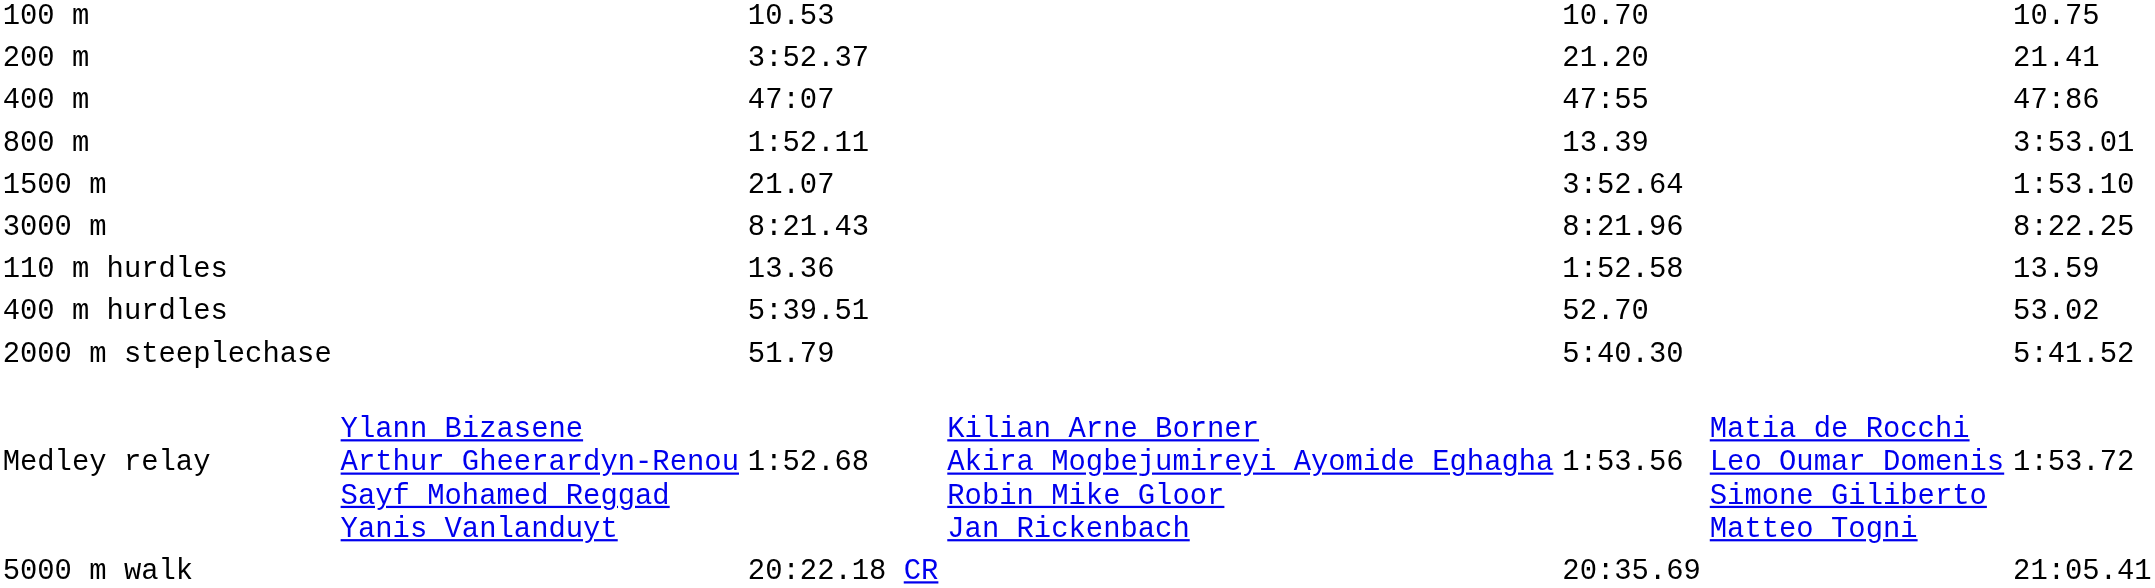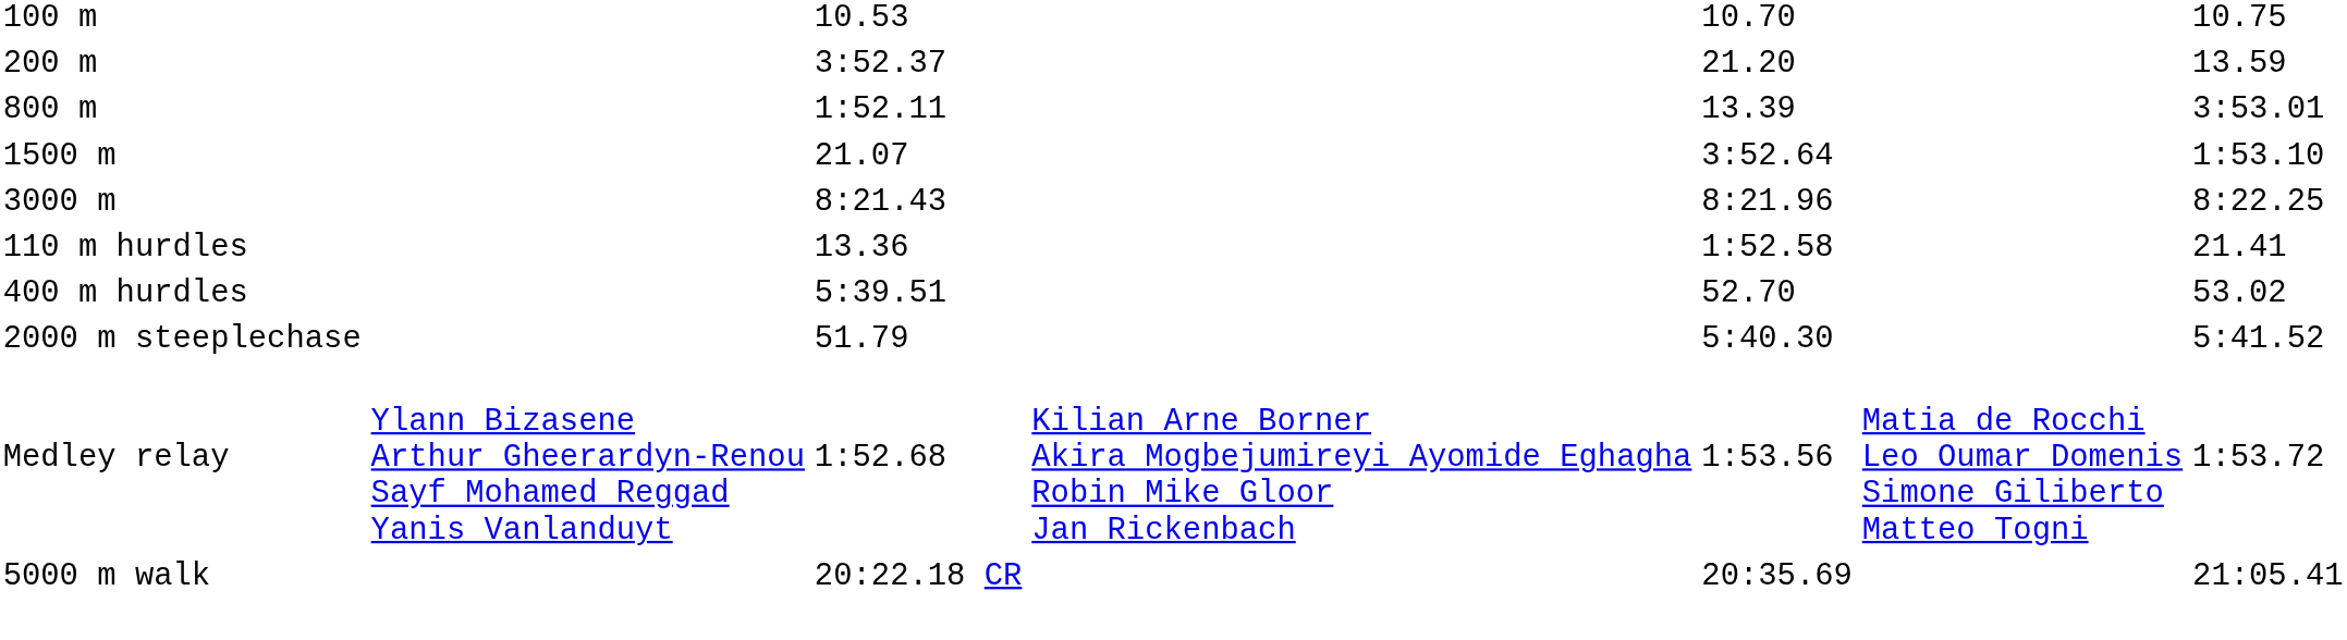200 m | column 7: 21.41 -> 13.59
- row: 400 m | 47:07 | 47:55 | 47:86
110 m hurdles | column 7: 13.59 -> 21.41
